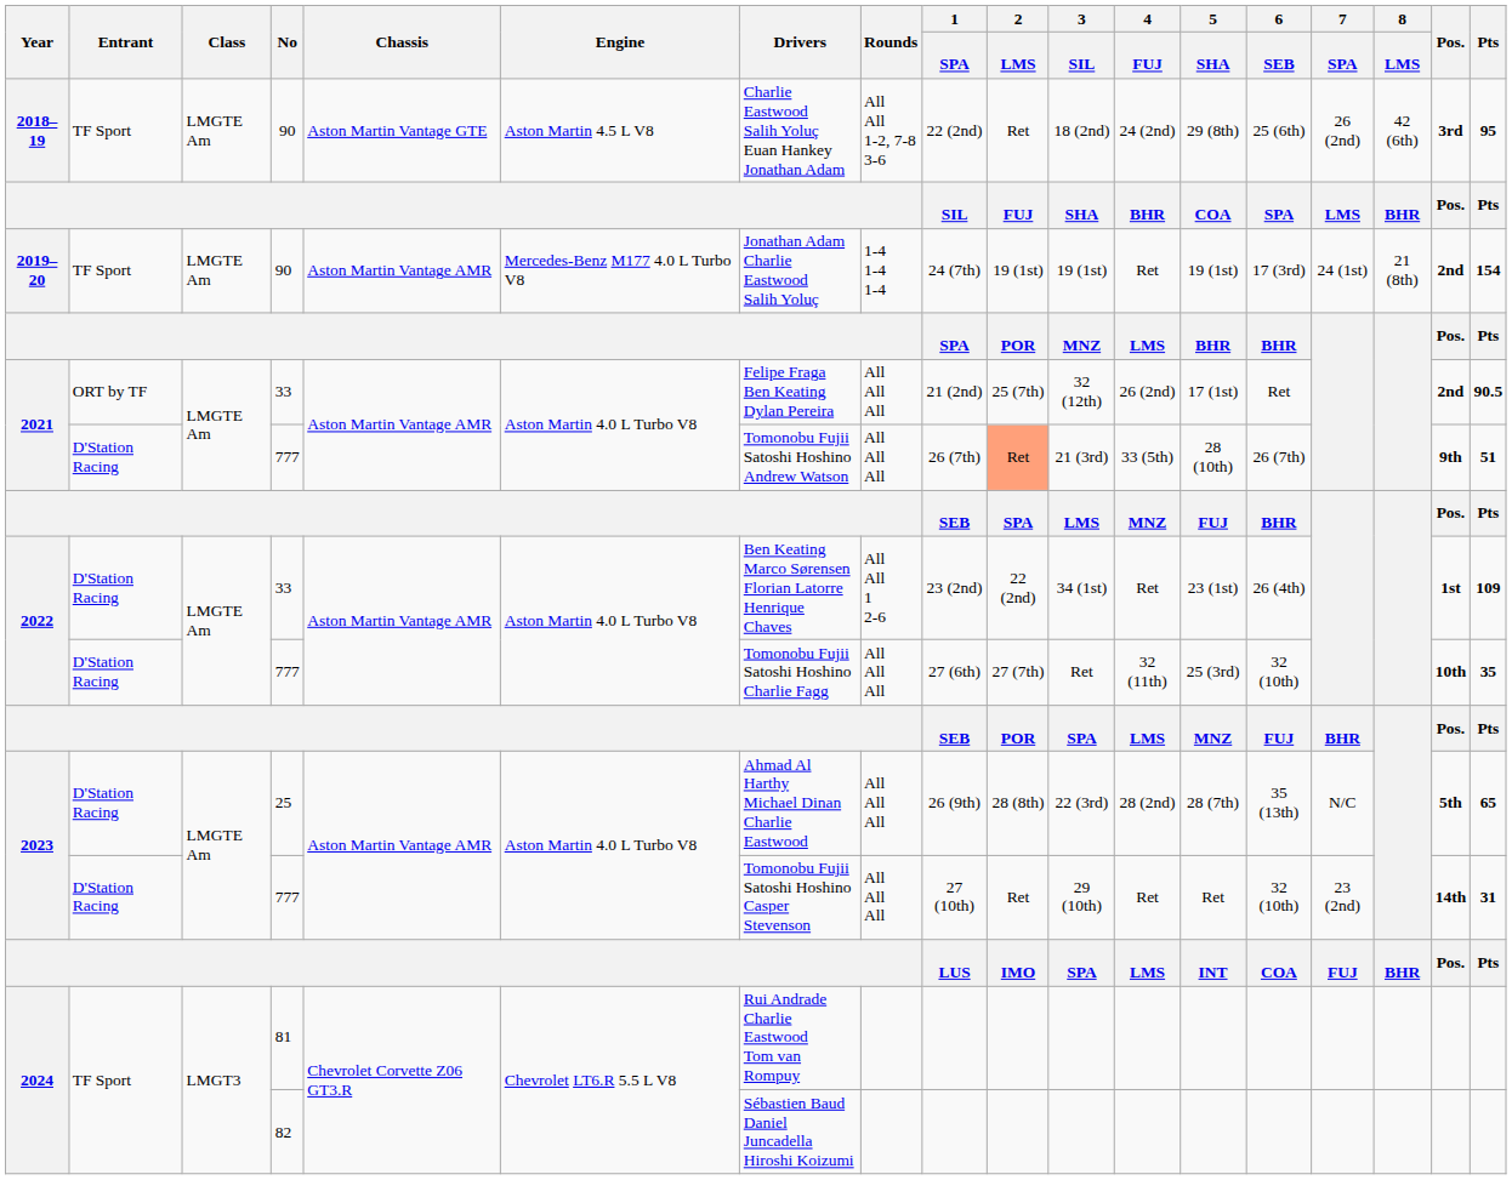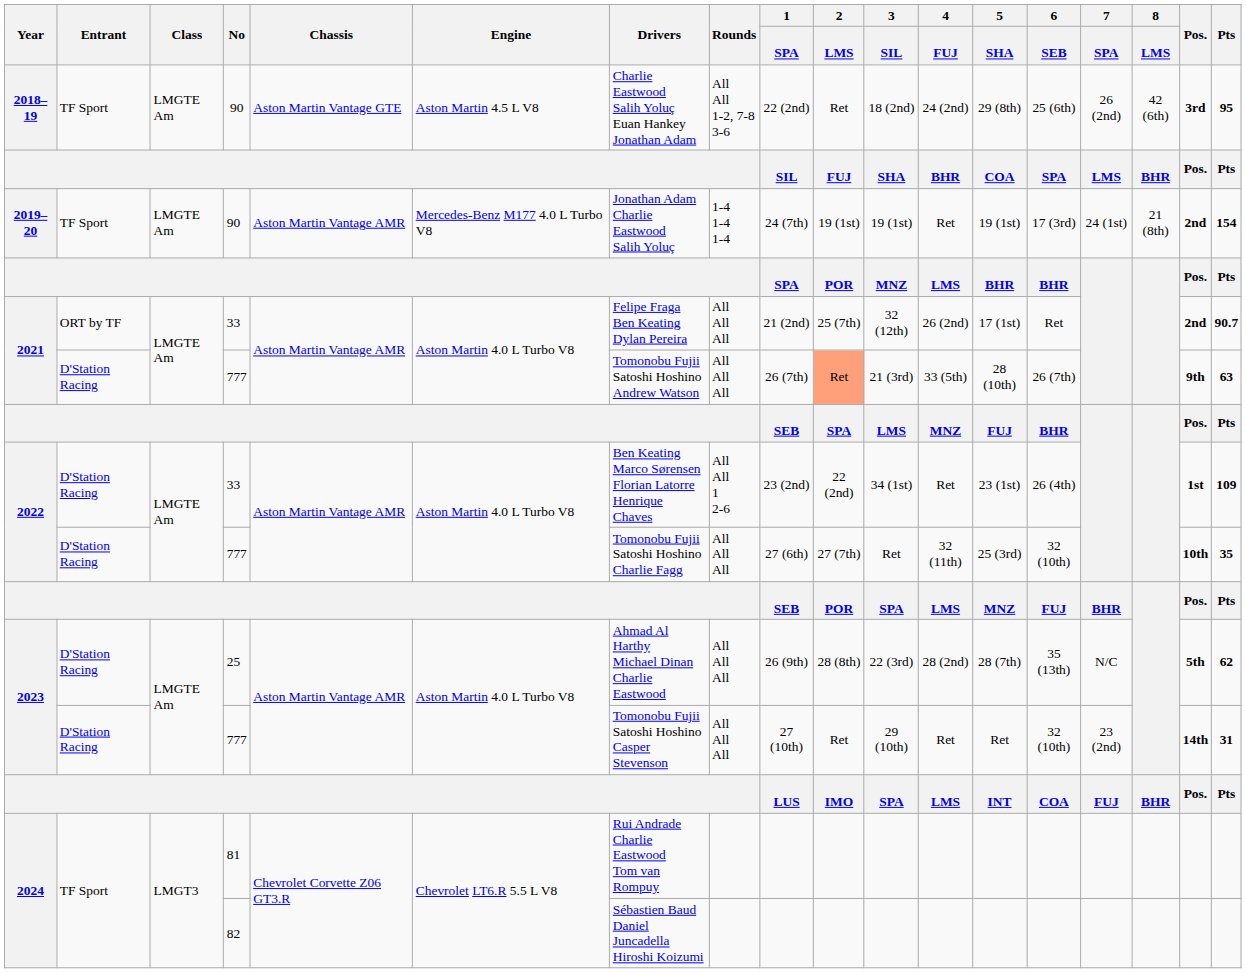2021 / 33 | Pts: 90.5 -> 90.7
2021 / 777 | Pts: 51 -> 63
2023 / 25 | Pts: 65 -> 62
